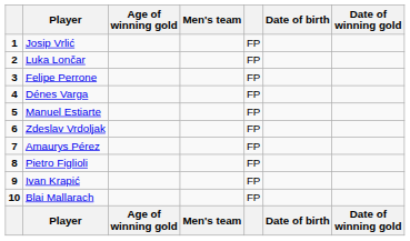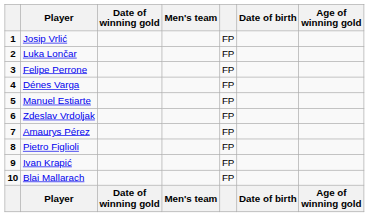columns swapped: Age of winning gold <-> Date of winning gold
